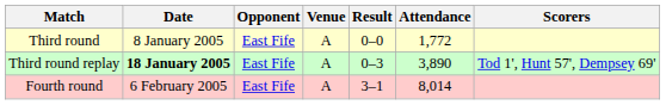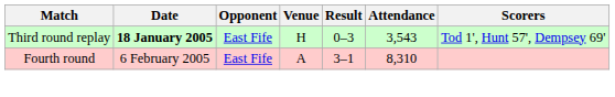- row: Third round | 8 January 2005 | East Fife | A | 0–0 | 1,772
Third round replay | Venue: A -> H
Third round replay | Attendance: 3,890 -> 3,543
Fourth round | Attendance: 8,014 -> 8,310
